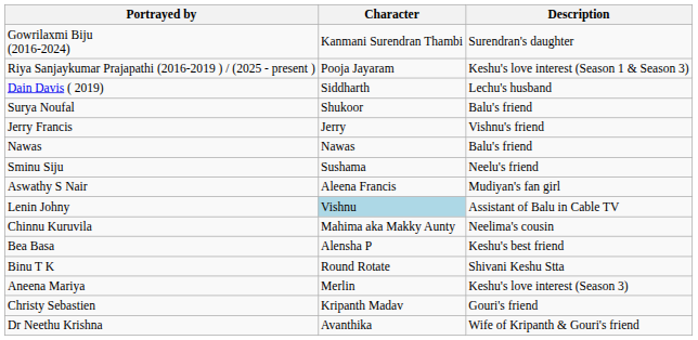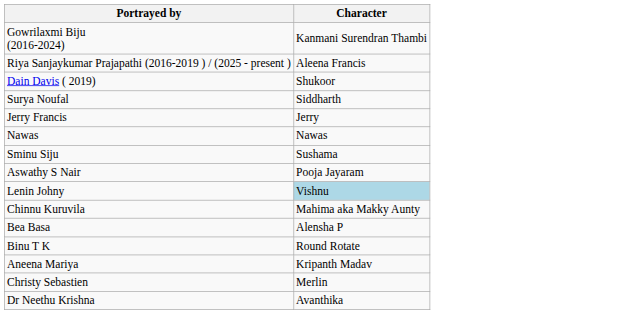- column: Description | Surendran's daughter | Keshu's love interest (Season 1 & Season 3) | Lechu's husband | Balu's friend | Vishnu's friend | Balu's friend | Neelu's friend | Mudiyan's fan girl | Assistant of Balu in Cable TV | Neelima's cousin | Keshu's best friend | Shivani Keshu Stta | Keshu's love interest (Season 3) | Gouri's friend | Wife of Kripanth & Gouri's friend
Riya Sanjaykumar Prajapathi (2016-2019 ) / (2025 - present ) | Character: Pooja Jayaram -> Aleena Francis
Dain Davis ( 2019) | Character: Siddharth -> Shukoor
Surya Noufal | Character: Shukoor -> Siddharth
Aswathy S Nair | Character: Aleena Francis -> Pooja Jayaram
Aneena Mariya | Character: Merlin -> Kripanth Madav
Christy Sebastien | Character: Kripanth Madav -> Merlin
